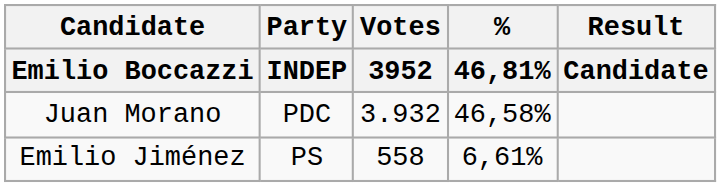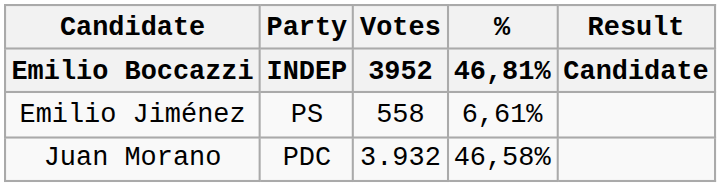rows swapped: Emilio Jiménez <-> Juan Morano
